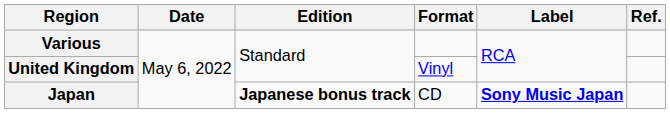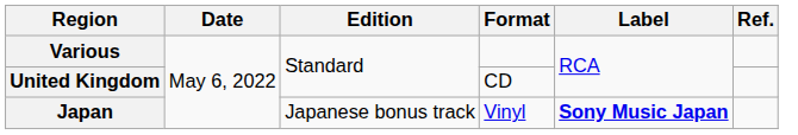United Kingdom | Format: Vinyl -> CD
Japan | Edition: bold -> normal
Japan | Format: CD -> Vinyl
